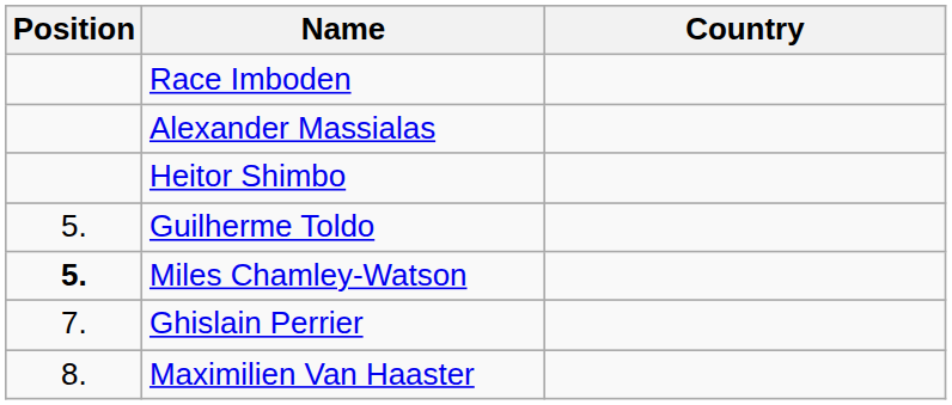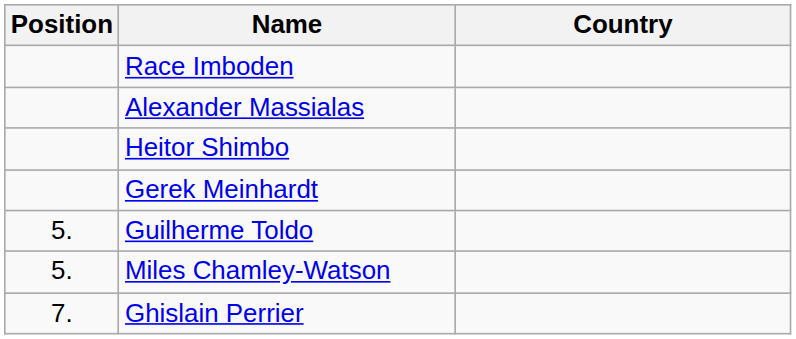+ row: Gerek Meinhardt
Miles Chamley-Watson | Position: bold -> normal
- row: 8. | Maximilien Van Haaster
